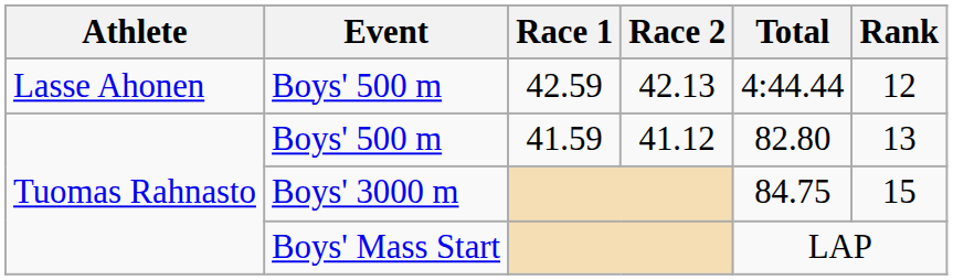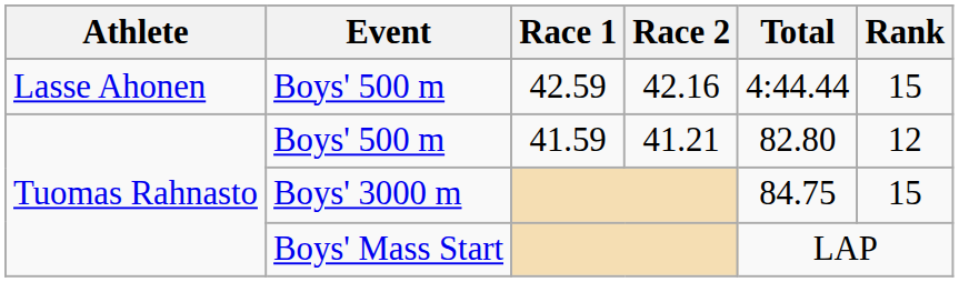Boys' 500 m / 42.59 | Race 2: 42.13 -> 42.16
Boys' 500 m / 42.59 | Rank: 12 -> 15
Boys' 500 m / 41.59 | Race 2: 41.12 -> 41.21
Boys' 500 m / 41.59 | Rank: 13 -> 12
